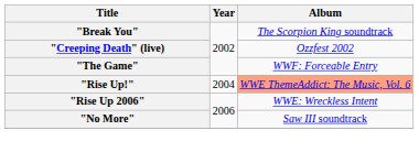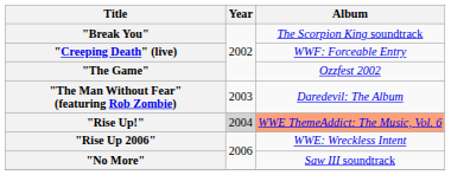"Creeping Death" (live) | Album: Ozzfest 2002 -> WWF: Forceable Entry
"The Game" | Album: WWF: Forceable Entry -> Ozzfest 2002
+ row: "The Man Without Fear" (featuring Rob Zombie) | 2003 | Daredevil: The Album
"Rise Up!" | Year: no background -> lightgrey background
